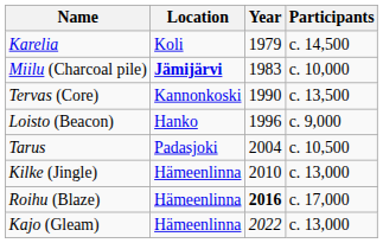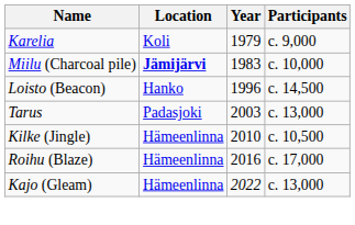Karelia | Participants: c. 14,500 -> c. 9,000
- row: Tervas (Core) | Kannonkoski | 1990 | c. 13,500
Loisto (Beacon) | Participants: c. 9,000 -> c. 14,500
Tarus | Year: 2004 -> 2003
Tarus | Participants: c. 10,500 -> c. 13,000
Kilke (Jingle) | Participants: c. 13,000 -> c. 10,500
Roihu (Blaze) | Year: bold -> normal
